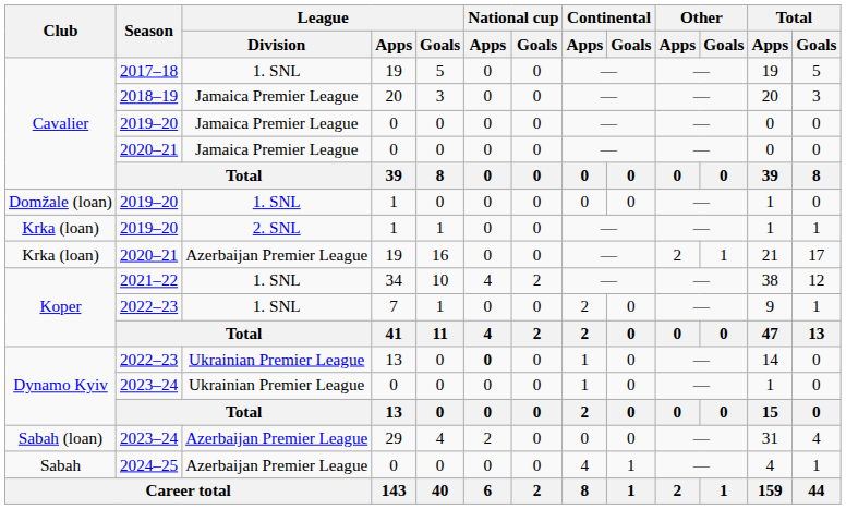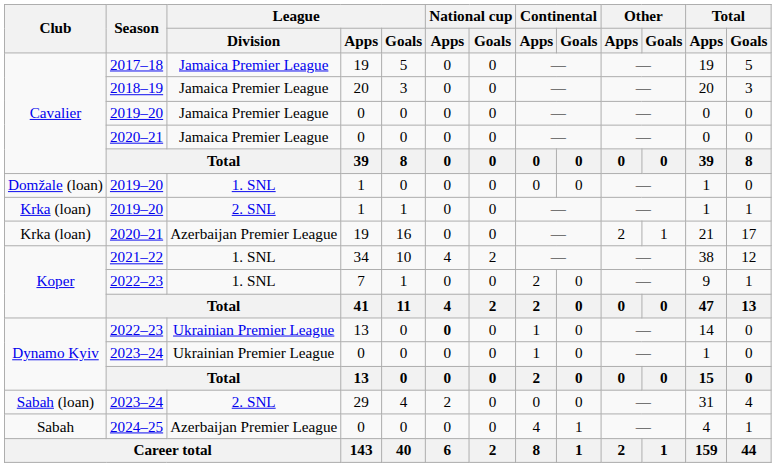2017–18 | League / Division: 1. SNL -> Jamaica Premier League
Sabah (loan) / 2023–24 | League / Division: Azerbaijan Premier League -> 2. SNL
